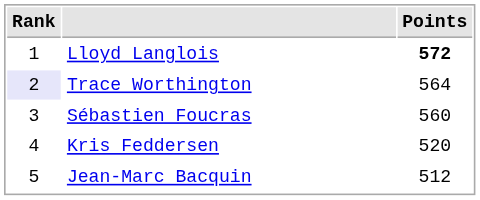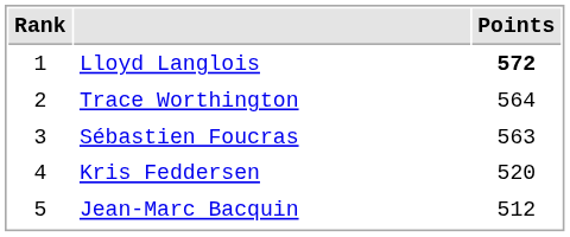Trace Worthington | Rank: lavender background -> no background
Sébastien Foucras | Points: 560 -> 563
